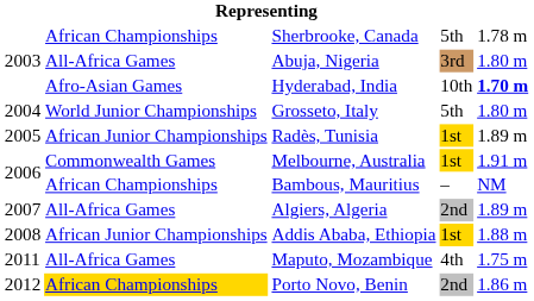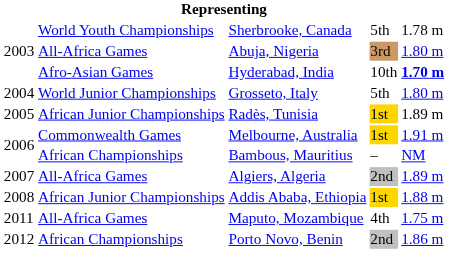Sherbrooke, Canada | column 2: African Championships -> World Youth Championships
Porto Novo, Benin | column 2: gold background -> no background
